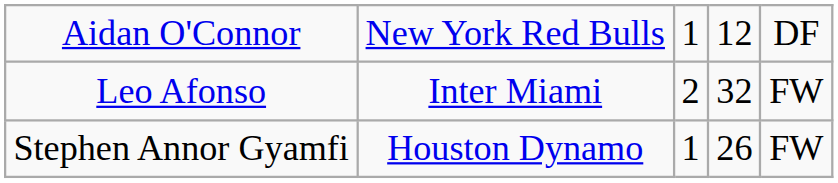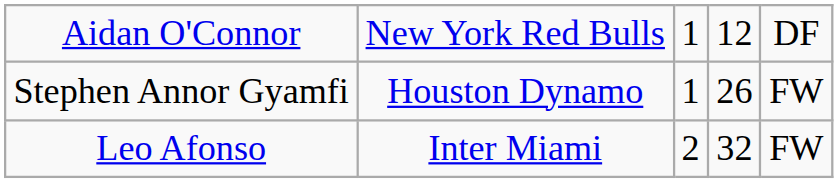rows swapped: Stephen Annor Gyamfi <-> Leo Afonso
